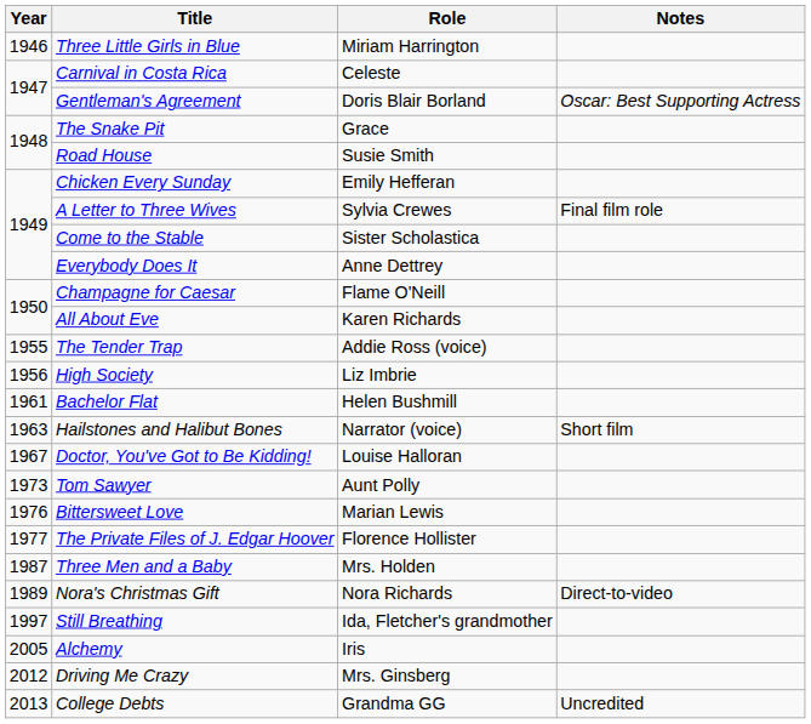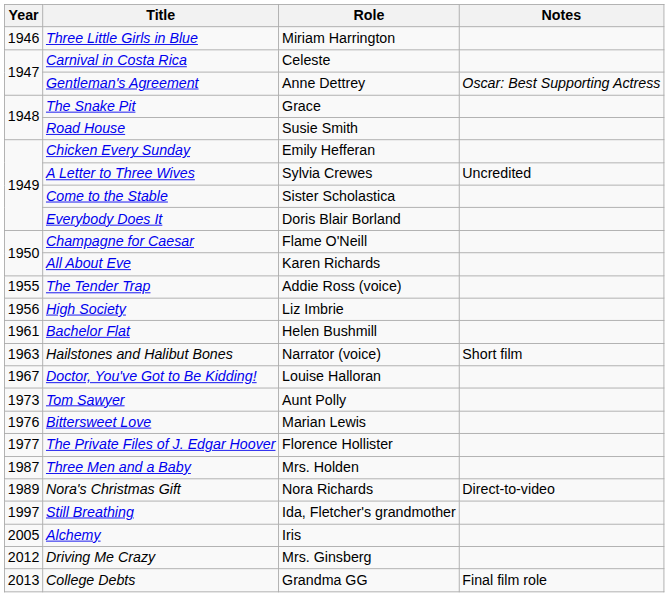Gentleman's Agreement | Role: Doris Blair Borland -> Anne Dettrey
A Letter to Three Wives | Notes: Final film role -> Uncredited
Everybody Does It | Role: Anne Dettrey -> Doris Blair Borland
College Debts | Notes: Uncredited -> Final film role
